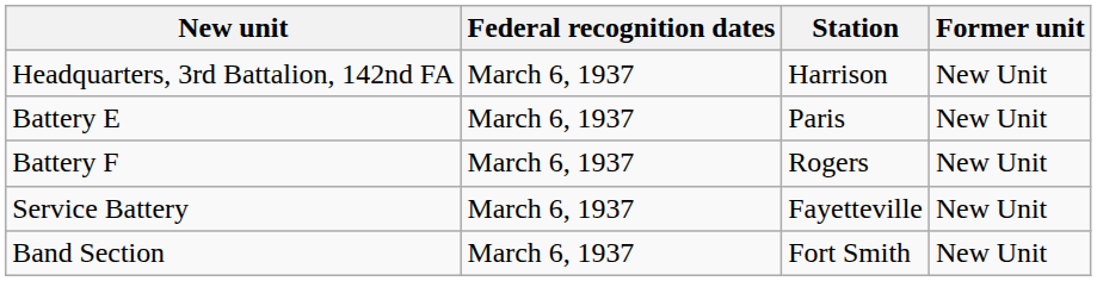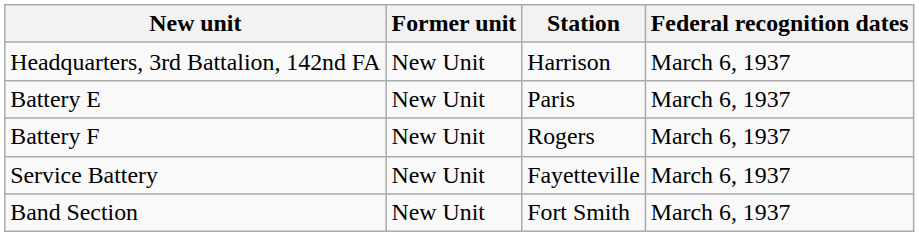columns swapped: Former unit <-> Federal recognition dates
